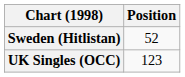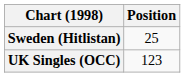Sweden (Hitlistan) | Position: 52 -> 25
